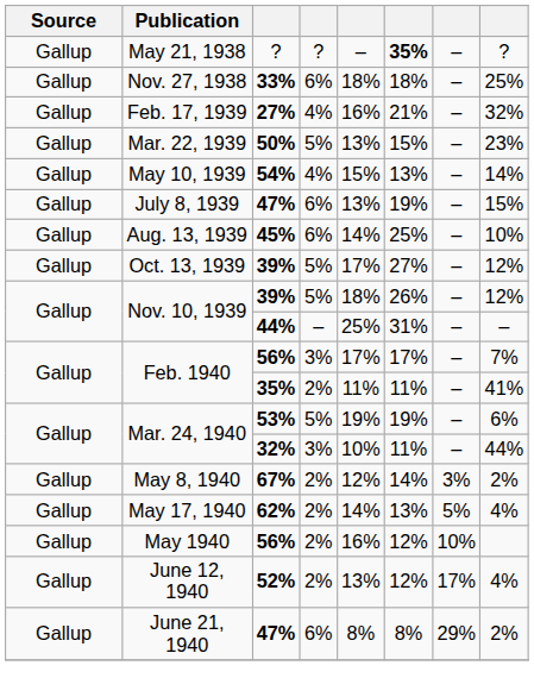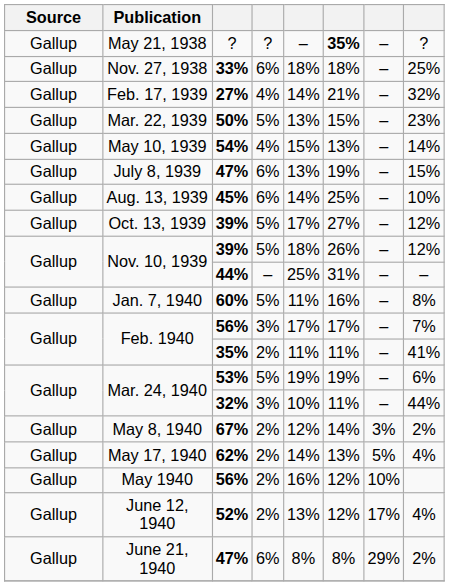Feb. 17, 1939 | column 5: 16% -> 14%
+ row: Gallup | Jan. 7, 1940 | 60% | 5% | 11% | 16% | – | 8%
